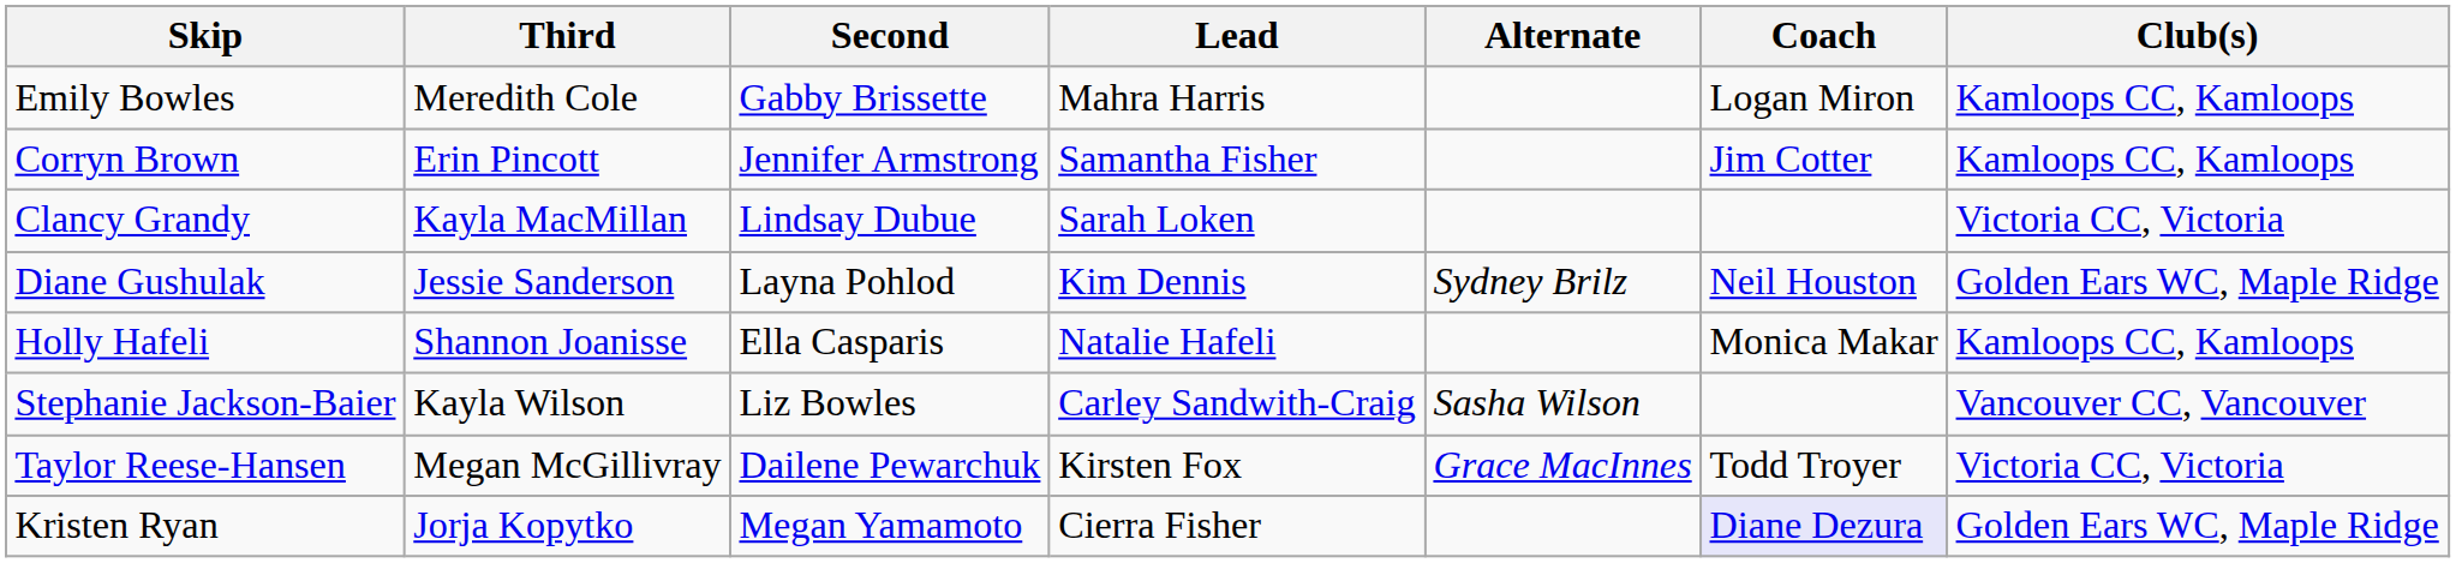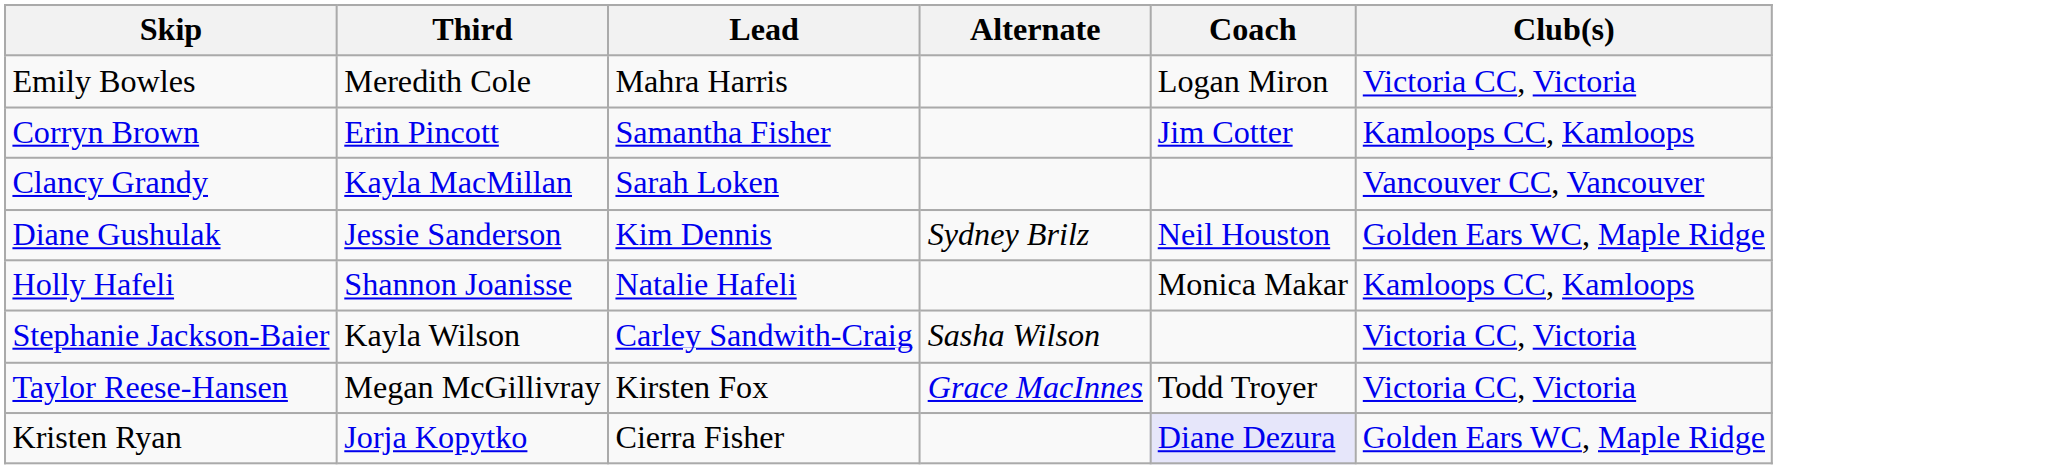- column: Second | Gabby Brissette | Jennifer Armstrong | Lindsay Dubue | Layna Pohlod | Ella Casparis | Liz Bowles | Dailene Pewarchuk | Megan Yamamoto
Emily Bowles | Club(s): Kamloops CC, Kamloops -> Victoria CC, Victoria
Clancy Grandy | Club(s): Victoria CC, Victoria -> Vancouver CC, Vancouver
Stephanie Jackson-Baier | Club(s): Vancouver CC, Vancouver -> Victoria CC, Victoria
